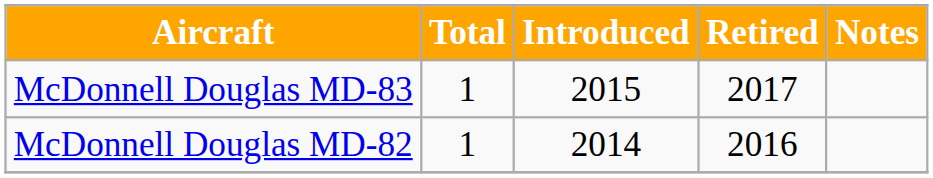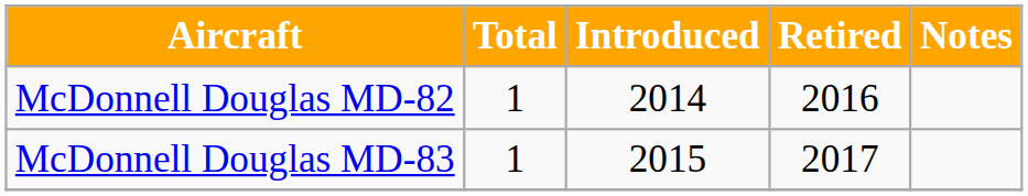rows swapped: McDonnell Douglas MD-82 <-> McDonnell Douglas MD-83
